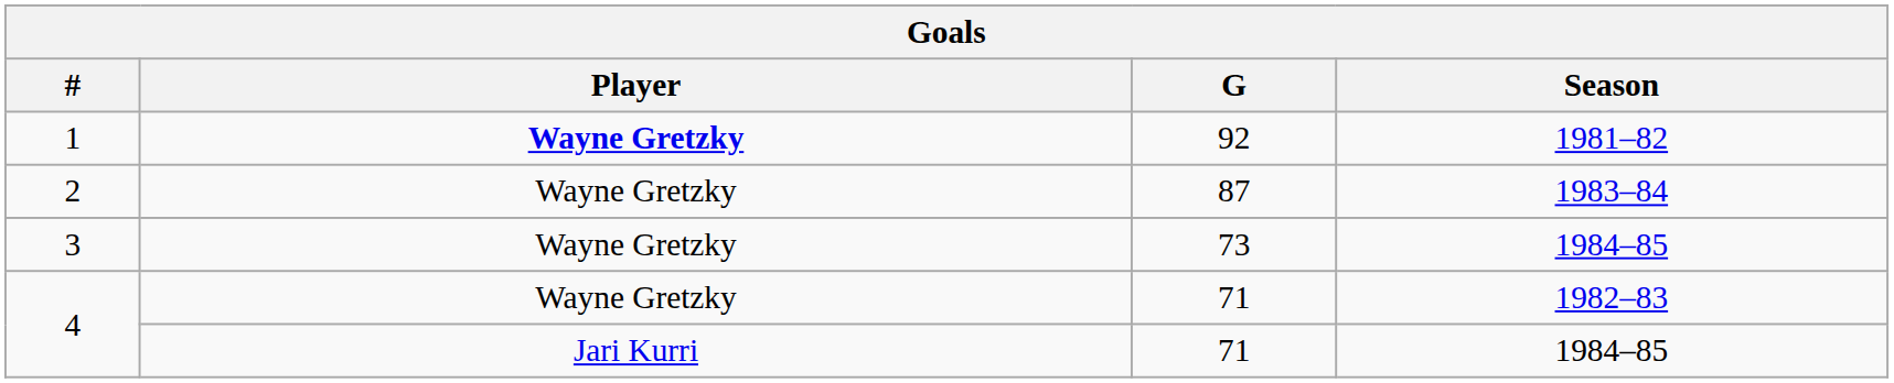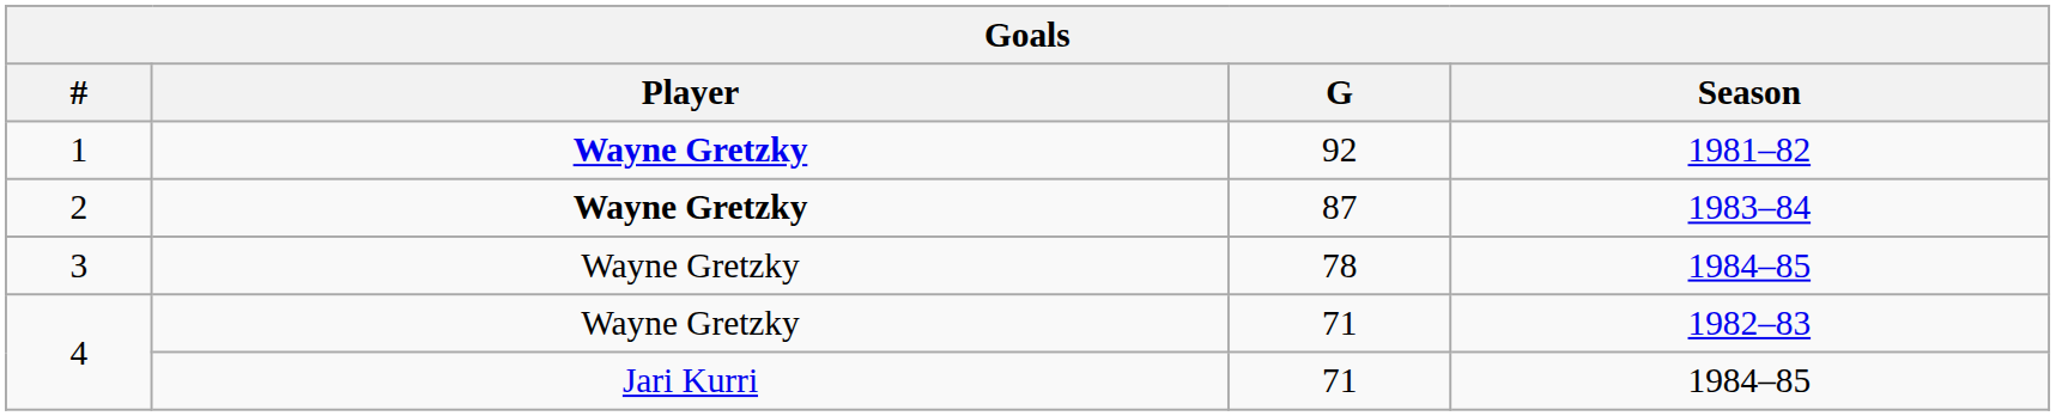2 | Player: normal -> bold
3 | G: 73 -> 78
